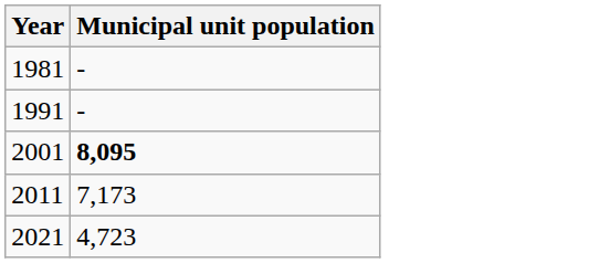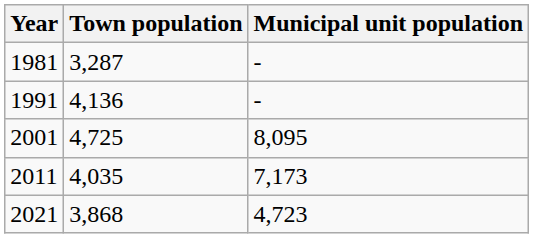+ column: Town population | 3,287 | 4,136 | 4,725 | 4,035 | 3,868
2001 | Municipal unit population: bold -> normal
